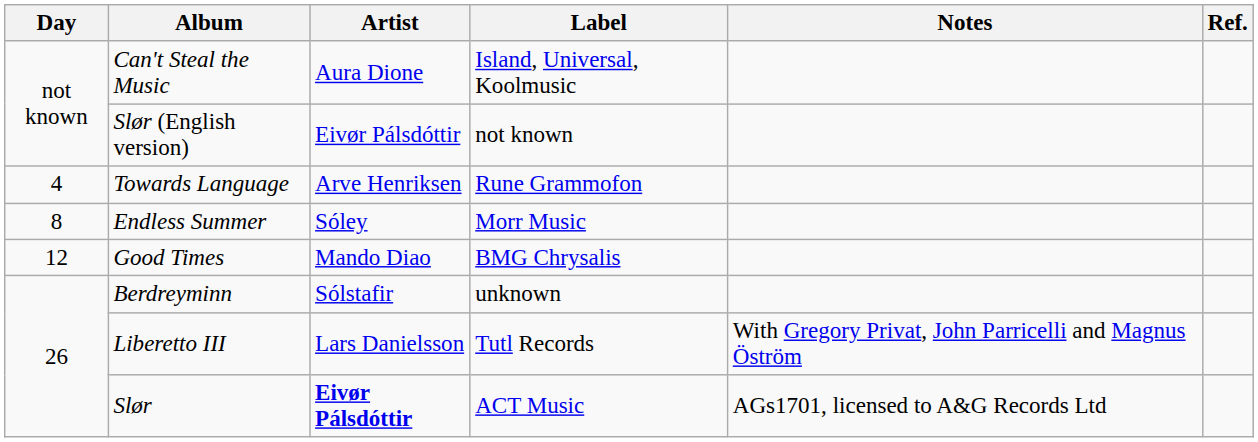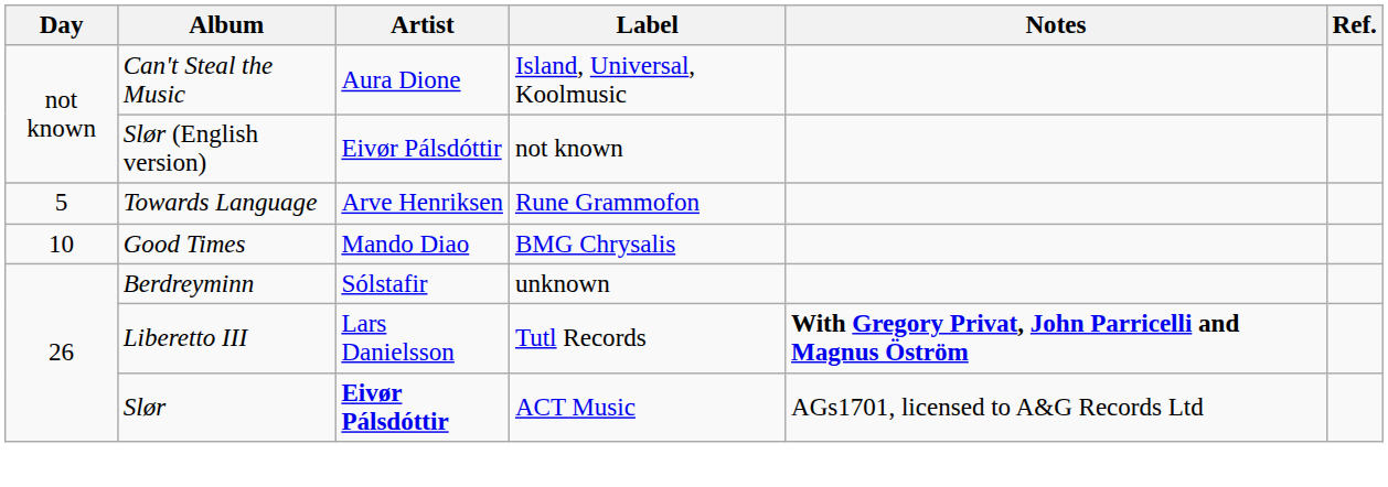Towards Language | Day: 4 -> 5
- row: 8 | Endless Summer | Sóley | Morr Music
Good Times | Day: 12 -> 10
Liberetto III | Notes: normal -> bold
